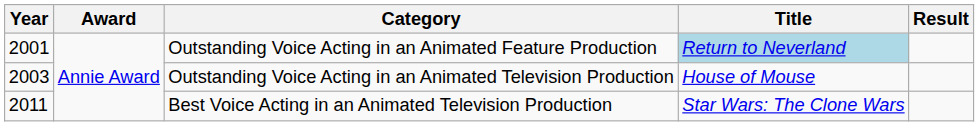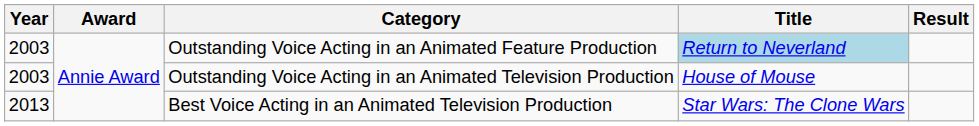Outstanding Voice Acting in an Animated Feature Production | Year: 2001 -> 2003
Best Voice Acting in an Animated Television Production | Year: 2011 -> 2013
